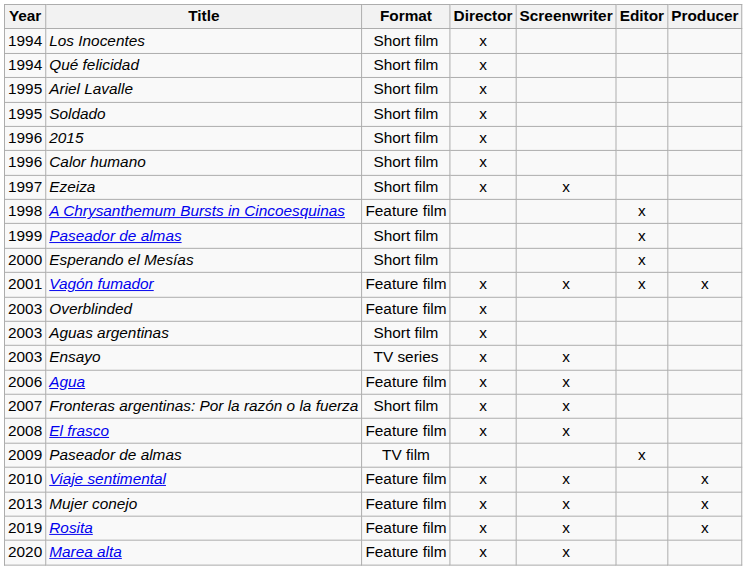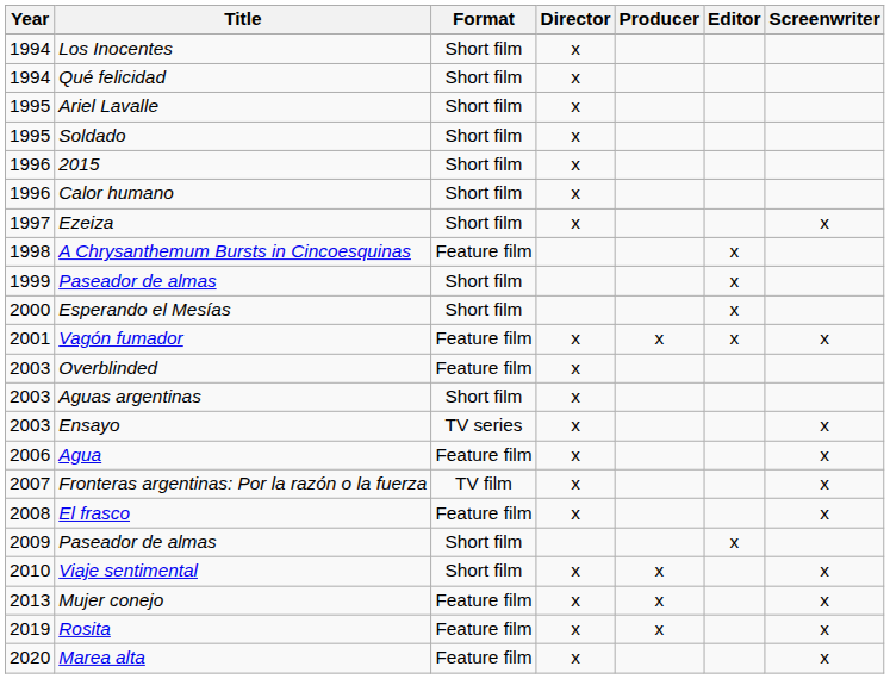columns swapped: Screenwriter <-> Producer
Fronteras argentinas: Por la razón o la fuerza | Format: Short film -> TV film
2009 / Paseador de almas | Format: TV film -> Short film
Viaje sentimental | Format: Feature film -> Short film
